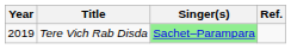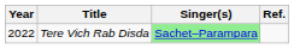Tere Vich Rab Disda | Year: 2019 -> 2022
